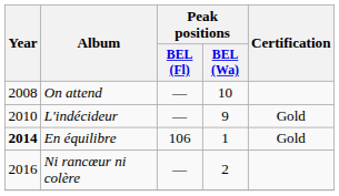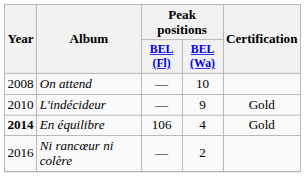En équilibre | Peak positions / BEL (Wa): 1 -> 4
